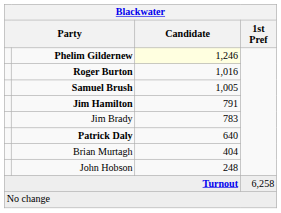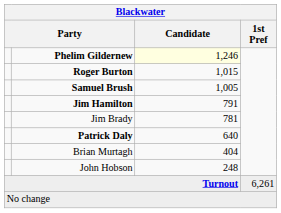Roger Burton | Candidate: 1,016 -> 1,015
Jim Brady | Candidate: 783 -> 781
Turnout | 1st Pref: 6,258 -> 6,261
